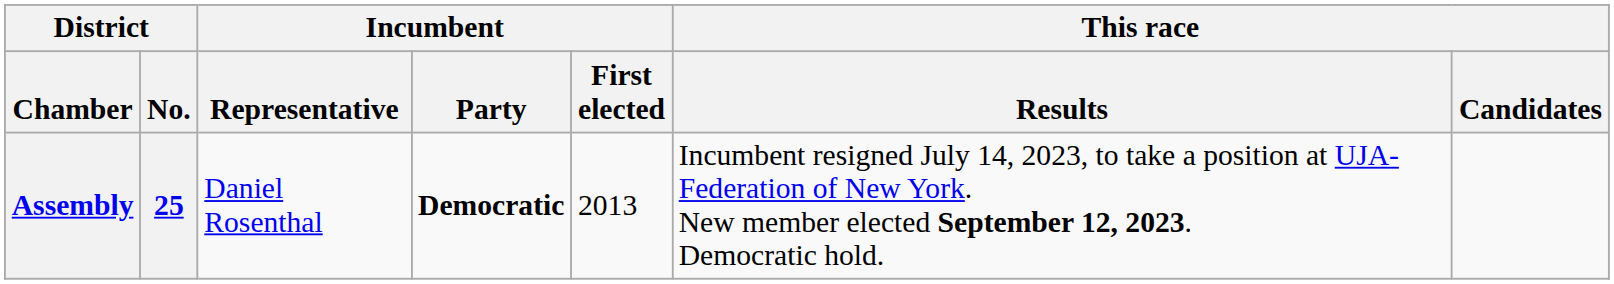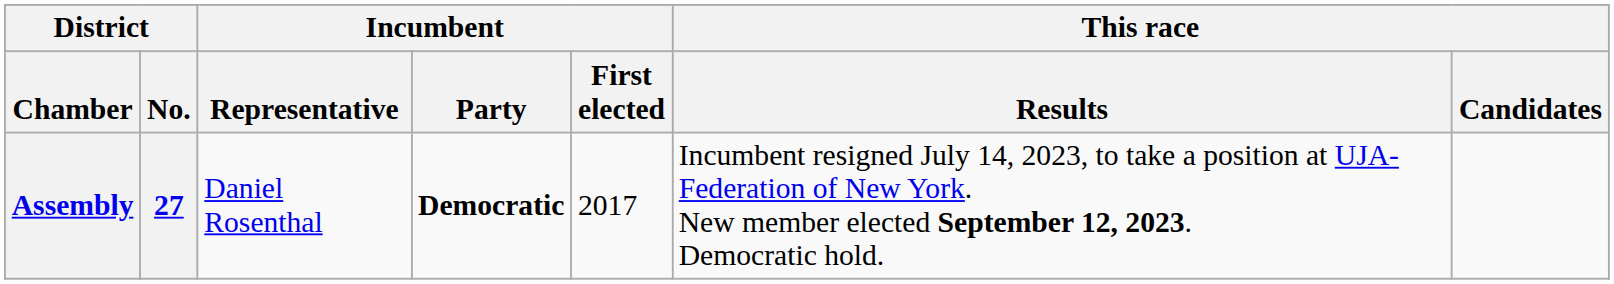Assembly | District / No.: 25 -> 27
Assembly | Incumbent / First elected: 2013 -> 2017
